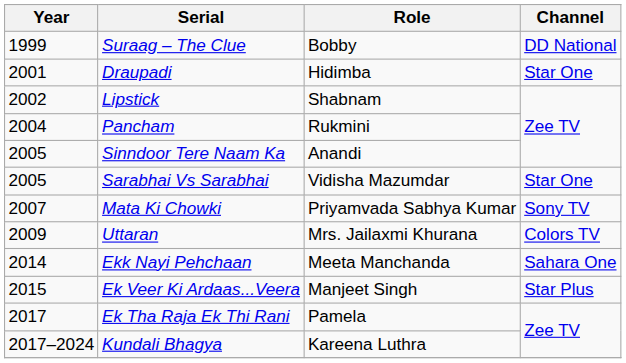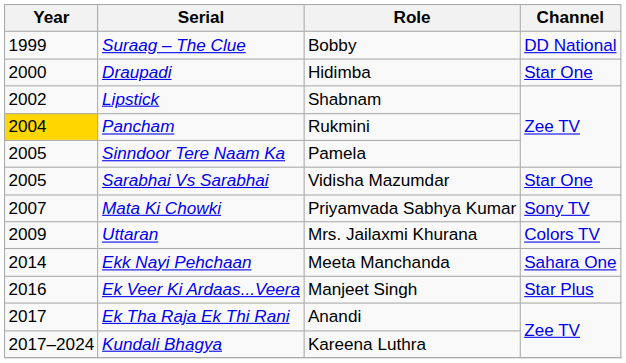Draupadi | Year: 2001 -> 2000
Pancham | Year: no background -> gold background
Sinndoor Tere Naam Ka | Role: Anandi -> Pamela
Ek Veer Ki Ardaas...Veera | Year: 2015 -> 2016
Ek Tha Raja Ek Thi Rani | Role: Pamela -> Anandi
